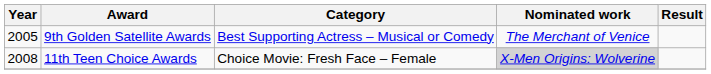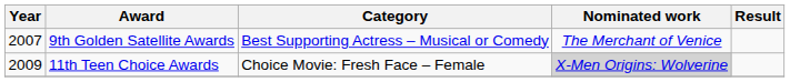9th Golden Satellite Awards | Year: 2005 -> 2007
11th Teen Choice Awards | Year: 2008 -> 2009
